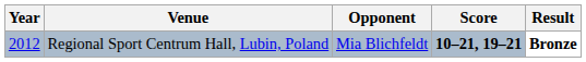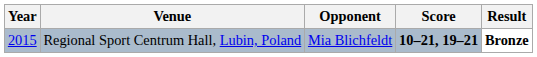Regional Sport Centrum Hall, Lubin, Poland | Year: 2012 -> 2015
